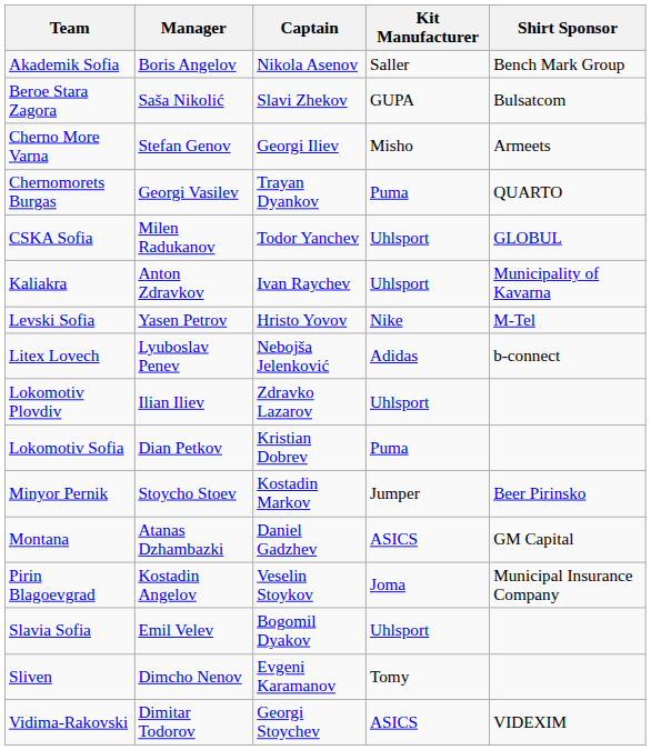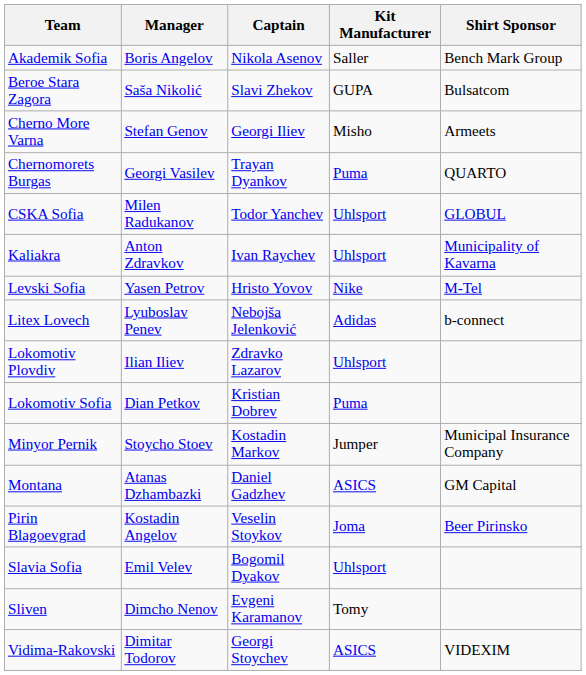Minyor Pernik | Shirt Sponsor: Beer Pirinsko -> Municipal Insurance Company
Pirin Blagoevgrad | Shirt Sponsor: Municipal Insurance Company -> Beer Pirinsko
